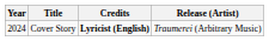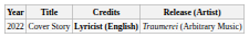Cover Story | Year: 2024 -> 2022
